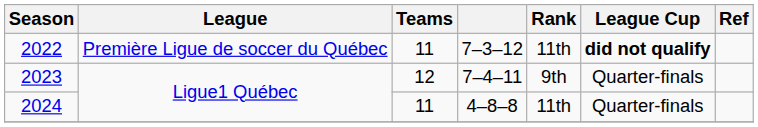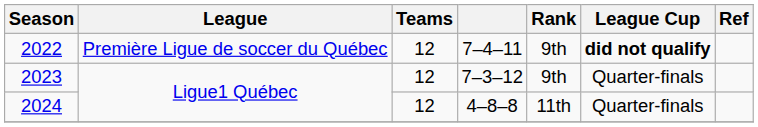2022 | Teams: 11 -> 12
2022 | column 4: 7–3–12 -> 7–4–11
2022 | Rank: 11th -> 9th
2023 | column 4: 7–4–11 -> 7–3–12
2024 | Teams: 11 -> 12
